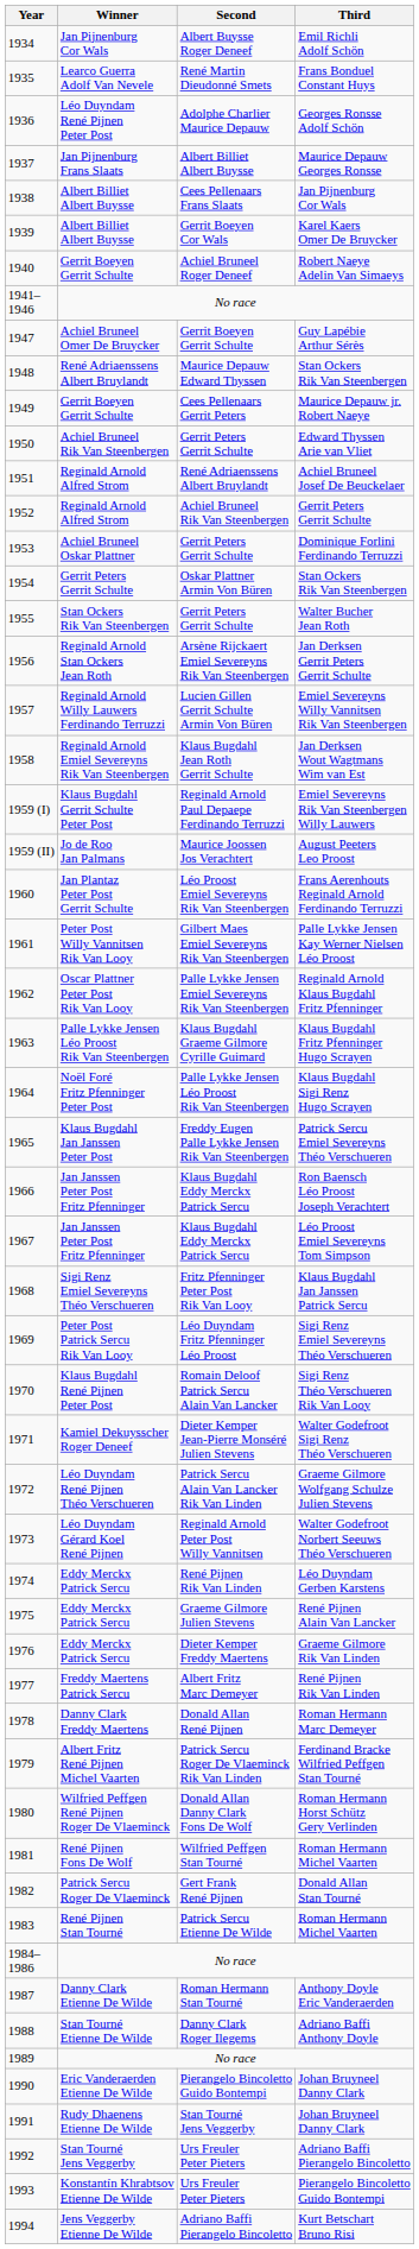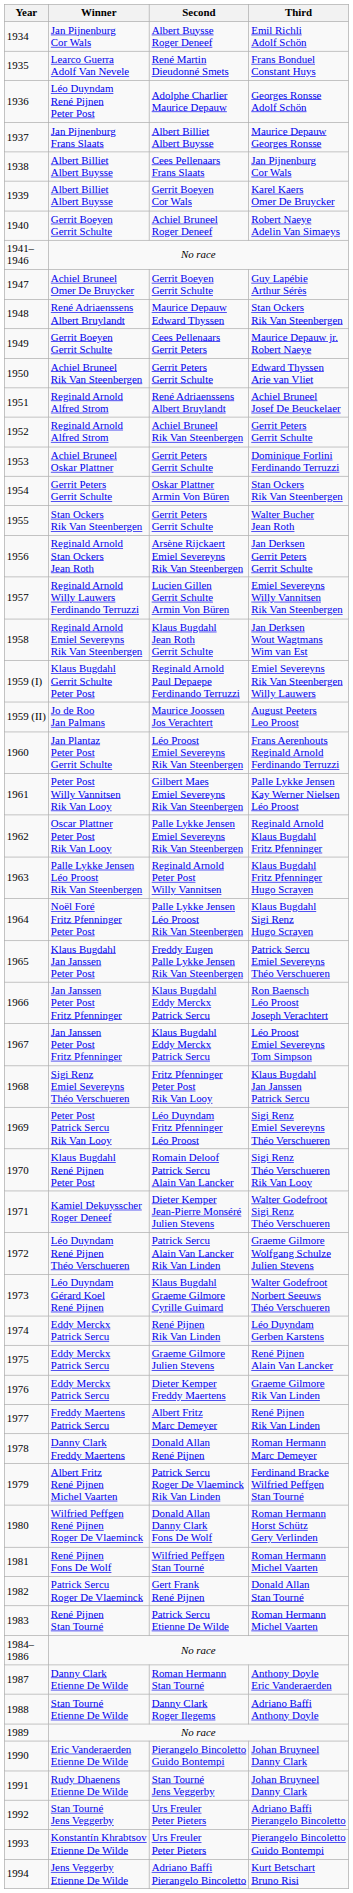Klaus Bugdahl Fritz Pfenninger Hugo Scrayen | Second: Klaus Bugdahl Graeme Gilmore Cyrille Guimard -> Reginald Arnold Peter Post Willy Vannitsen
Walter Godefroot Norbert Seeuws Théo Verschueren | Second: Reginald Arnold Peter Post Willy Vannitsen -> Klaus Bugdahl Graeme Gilmore Cyrille Guimard
